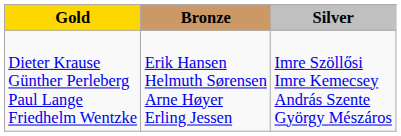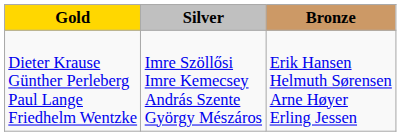columns swapped: Silver <-> Bronze
